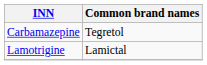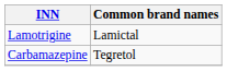rows swapped: Carbamazepine <-> Lamotrigine
